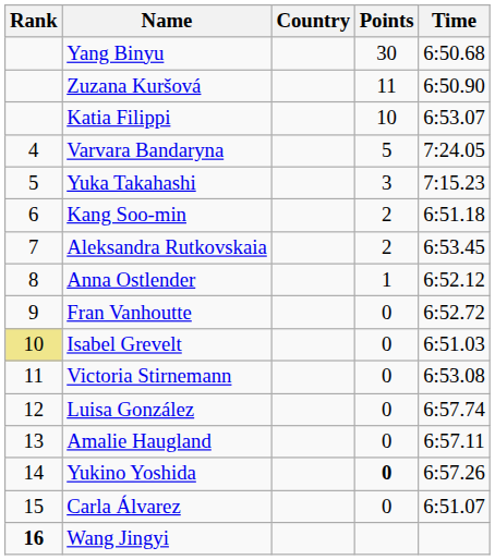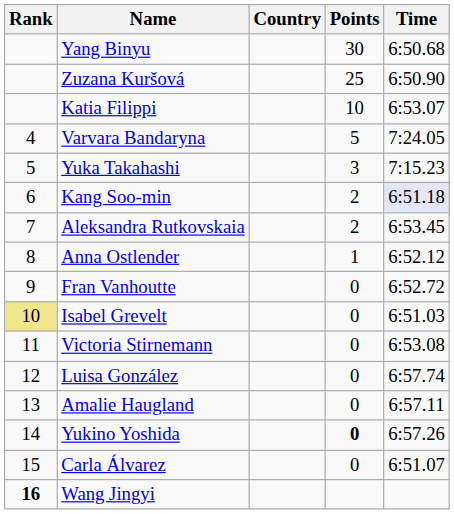Zuzana Kuršová | Points: 11 -> 25
Kang Soo-min | Time: no background -> lavender background
